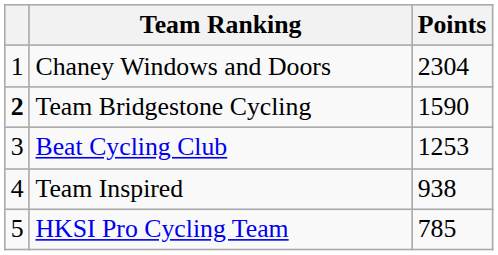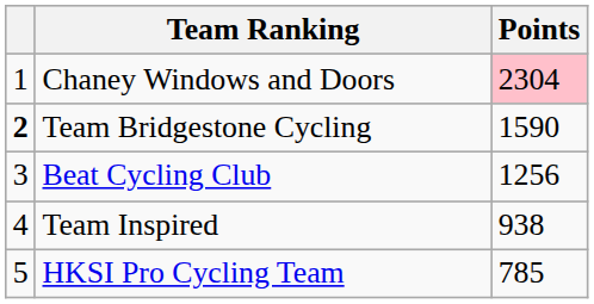Chaney Windows and Doors | Points: no background -> pink background
Beat Cycling Club | Points: 1253 -> 1256
